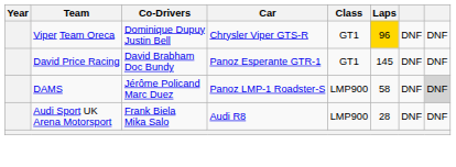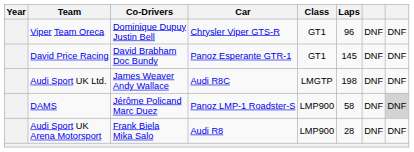Viper Team Oreca | Laps: gold background -> no background
+ row: Audi Sport UK Ltd. | James Weaver Andy Wallace | Audi R8C | LMGTP | 198 | DNF | DNF
